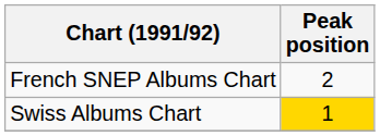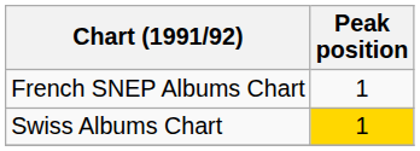French SNEP Albums Chart | Peak position: 2 -> 1
